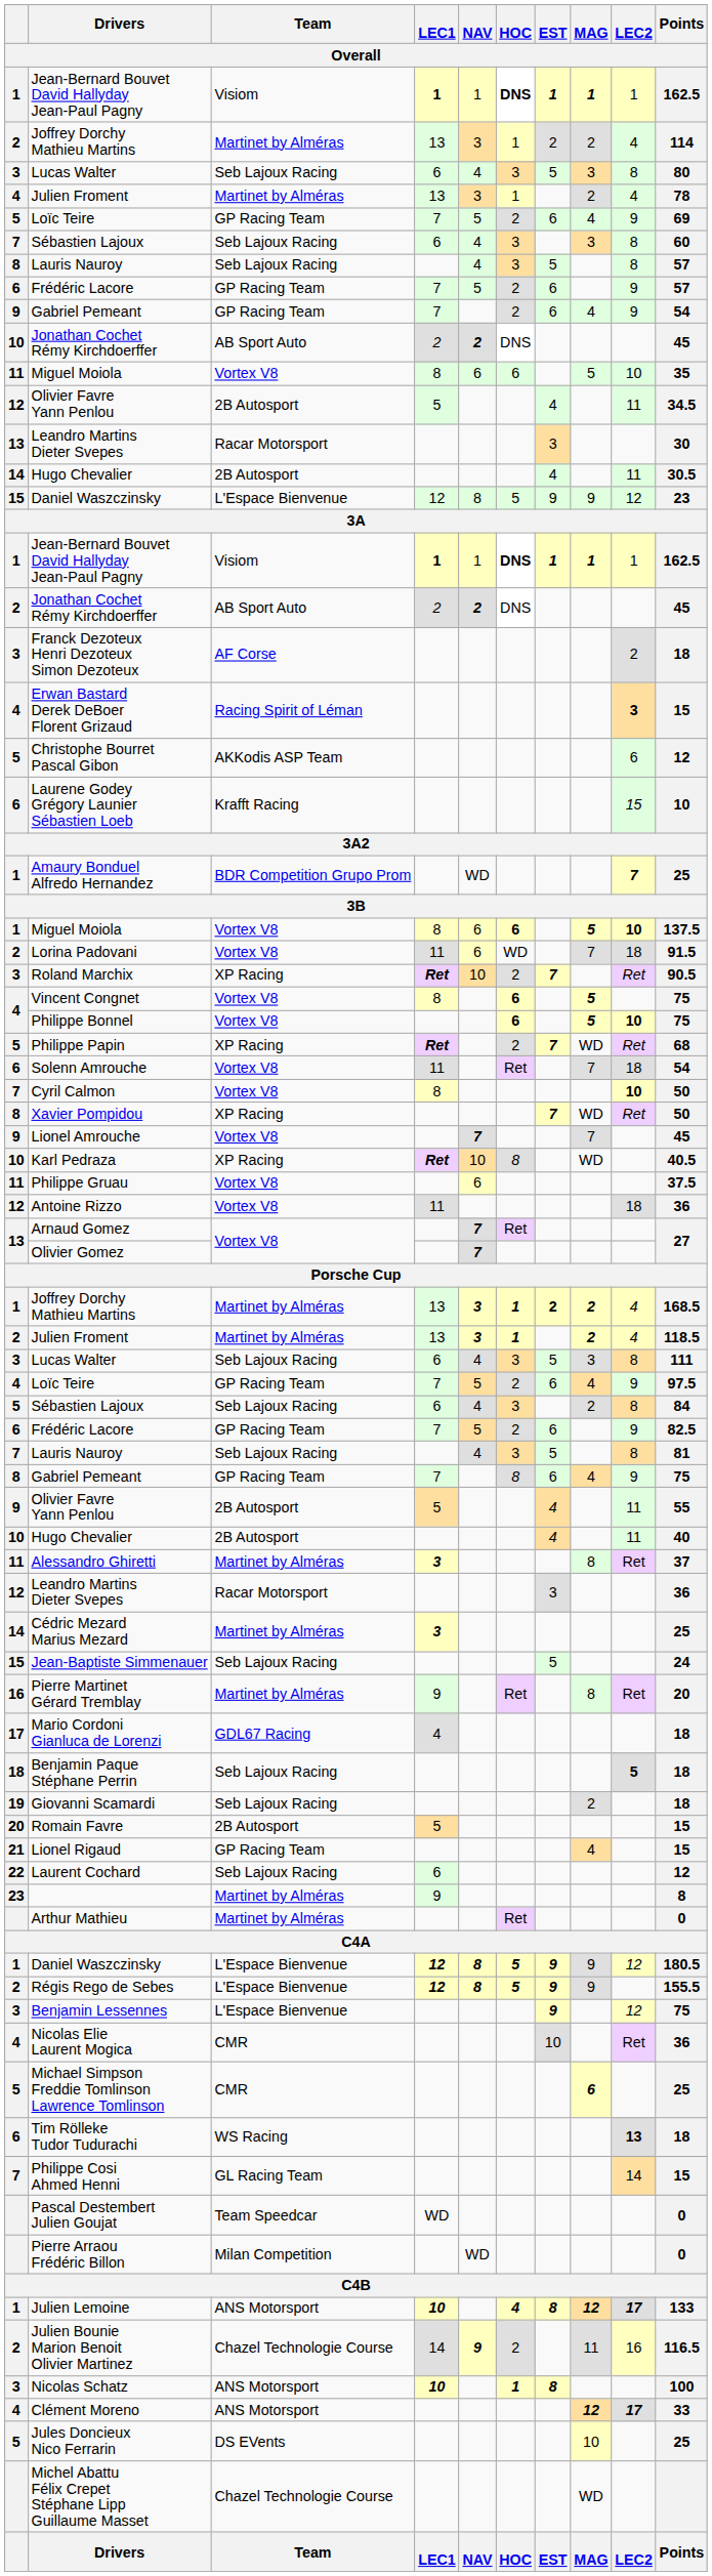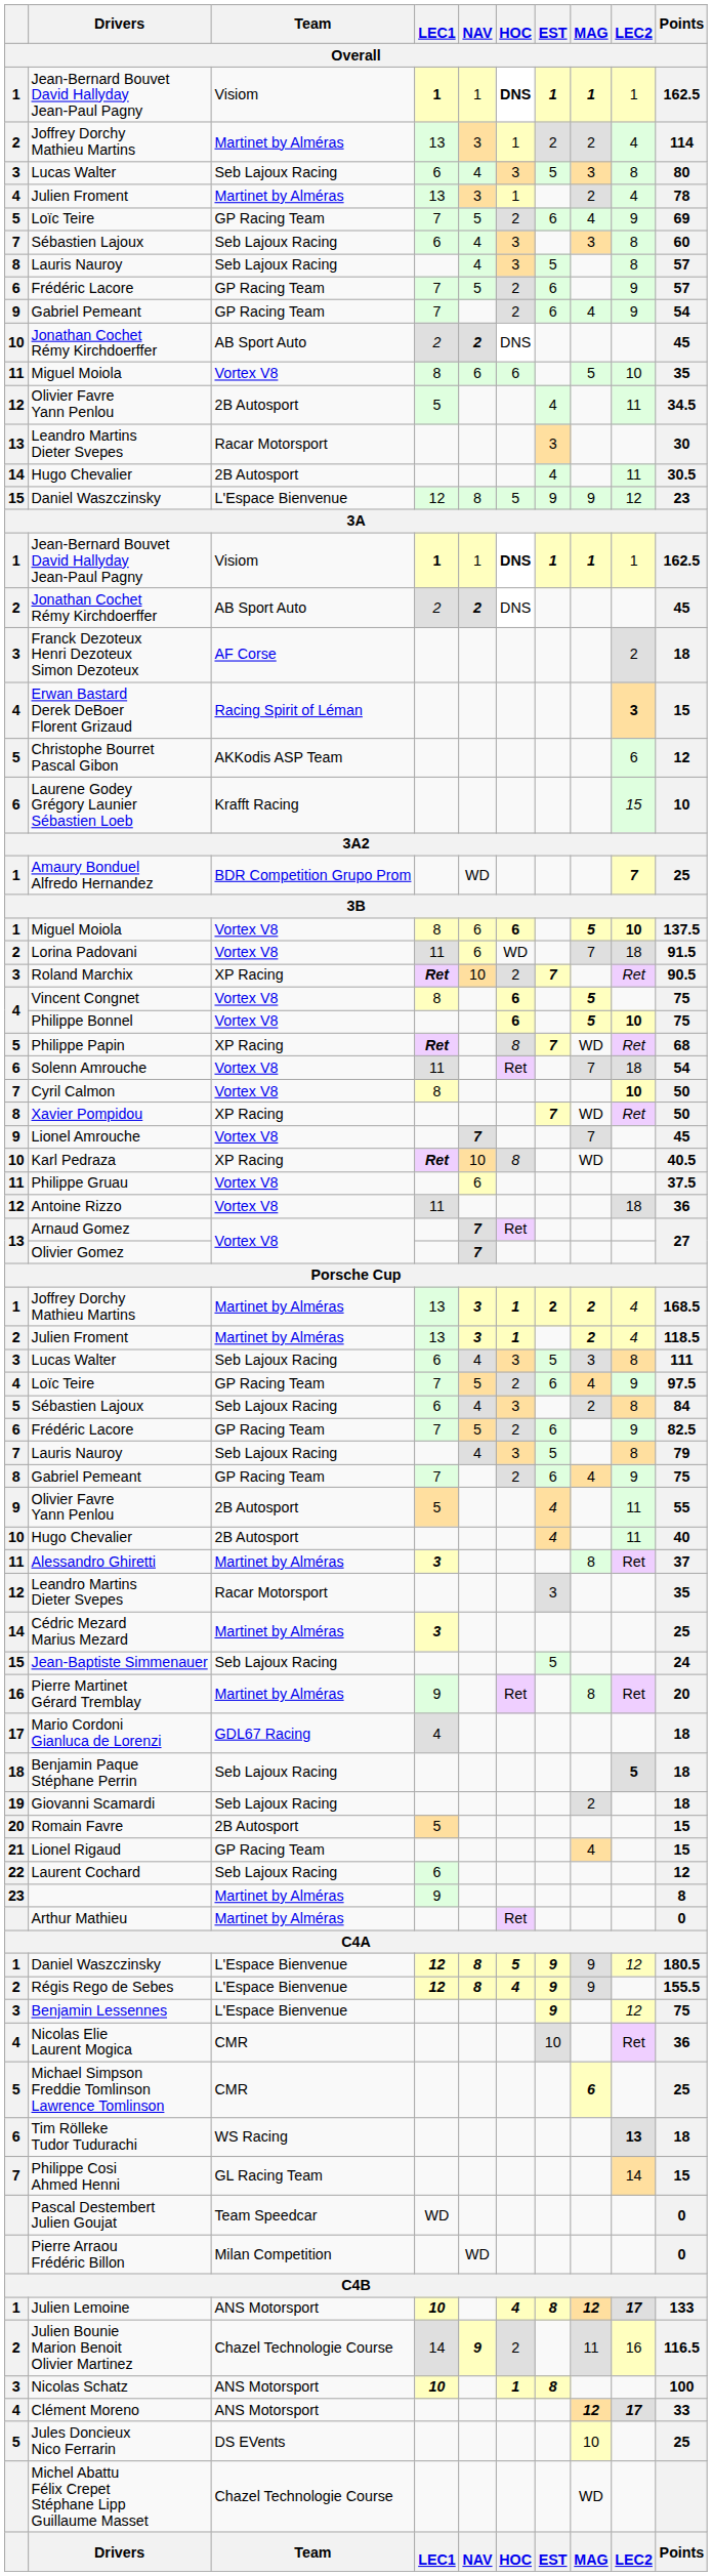Philippe Papin | HOC: 2 -> 8
7 / Lauris Nauroy | Points: 81 -> 79
8 / Gabriel Pemeant | HOC: 8 -> 2
12 / Leandro Martins Dieter Svepes | Points: 36 -> 35
Régis Rego de Sebes | HOC: 5 -> 4
